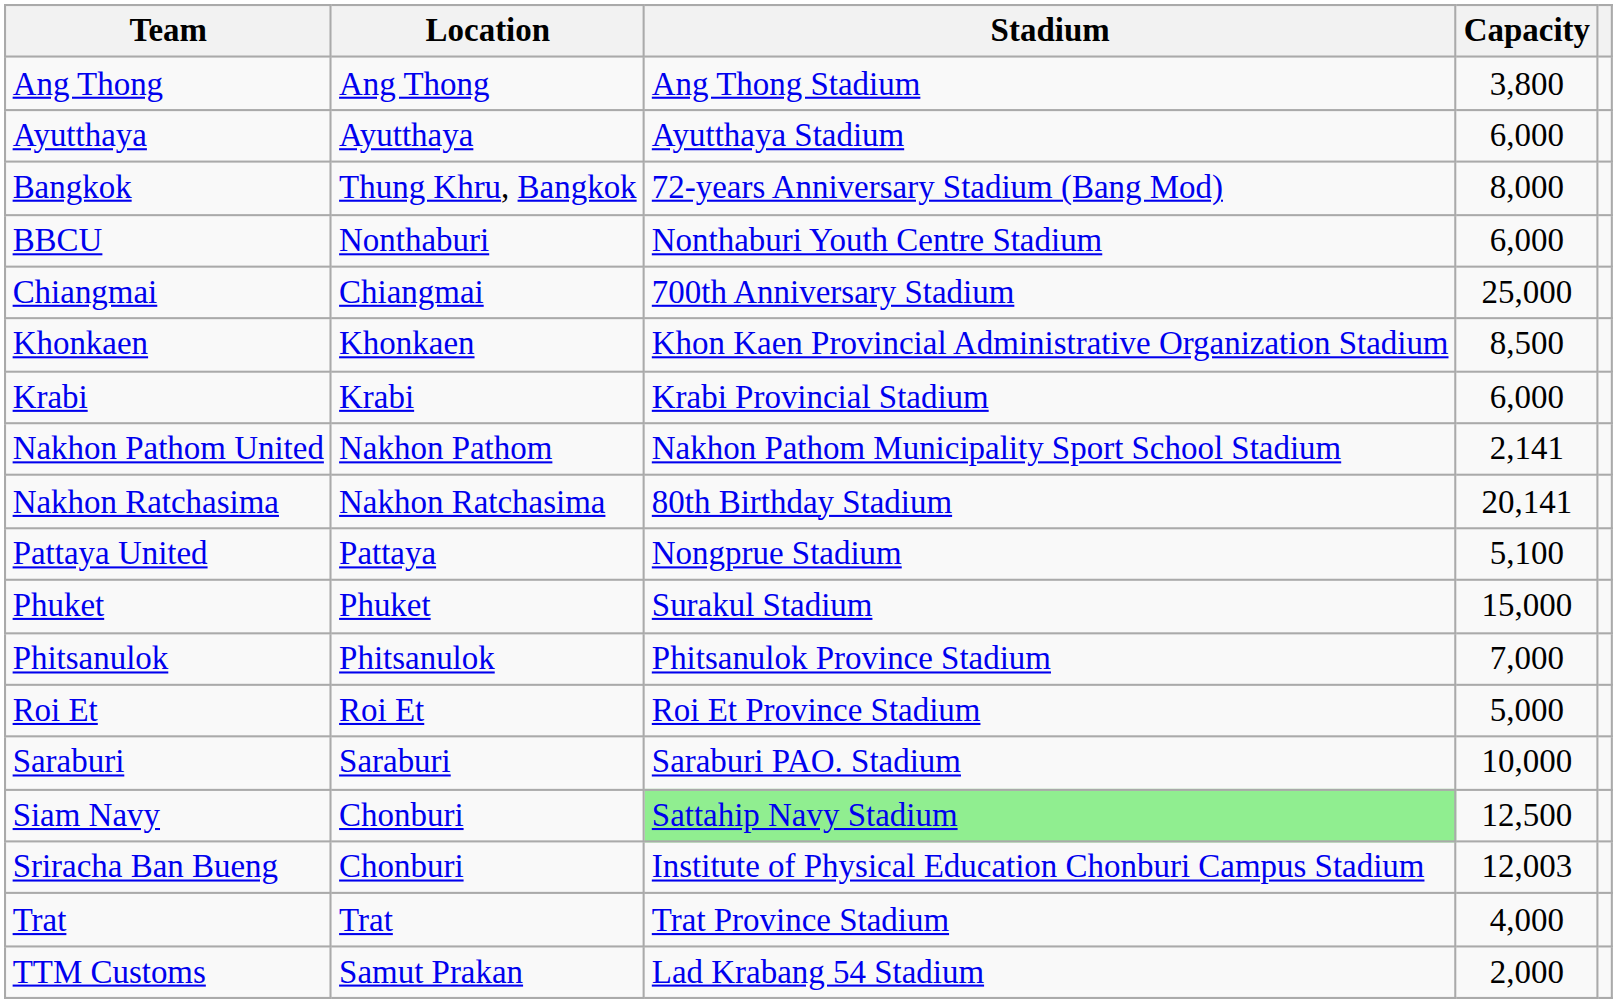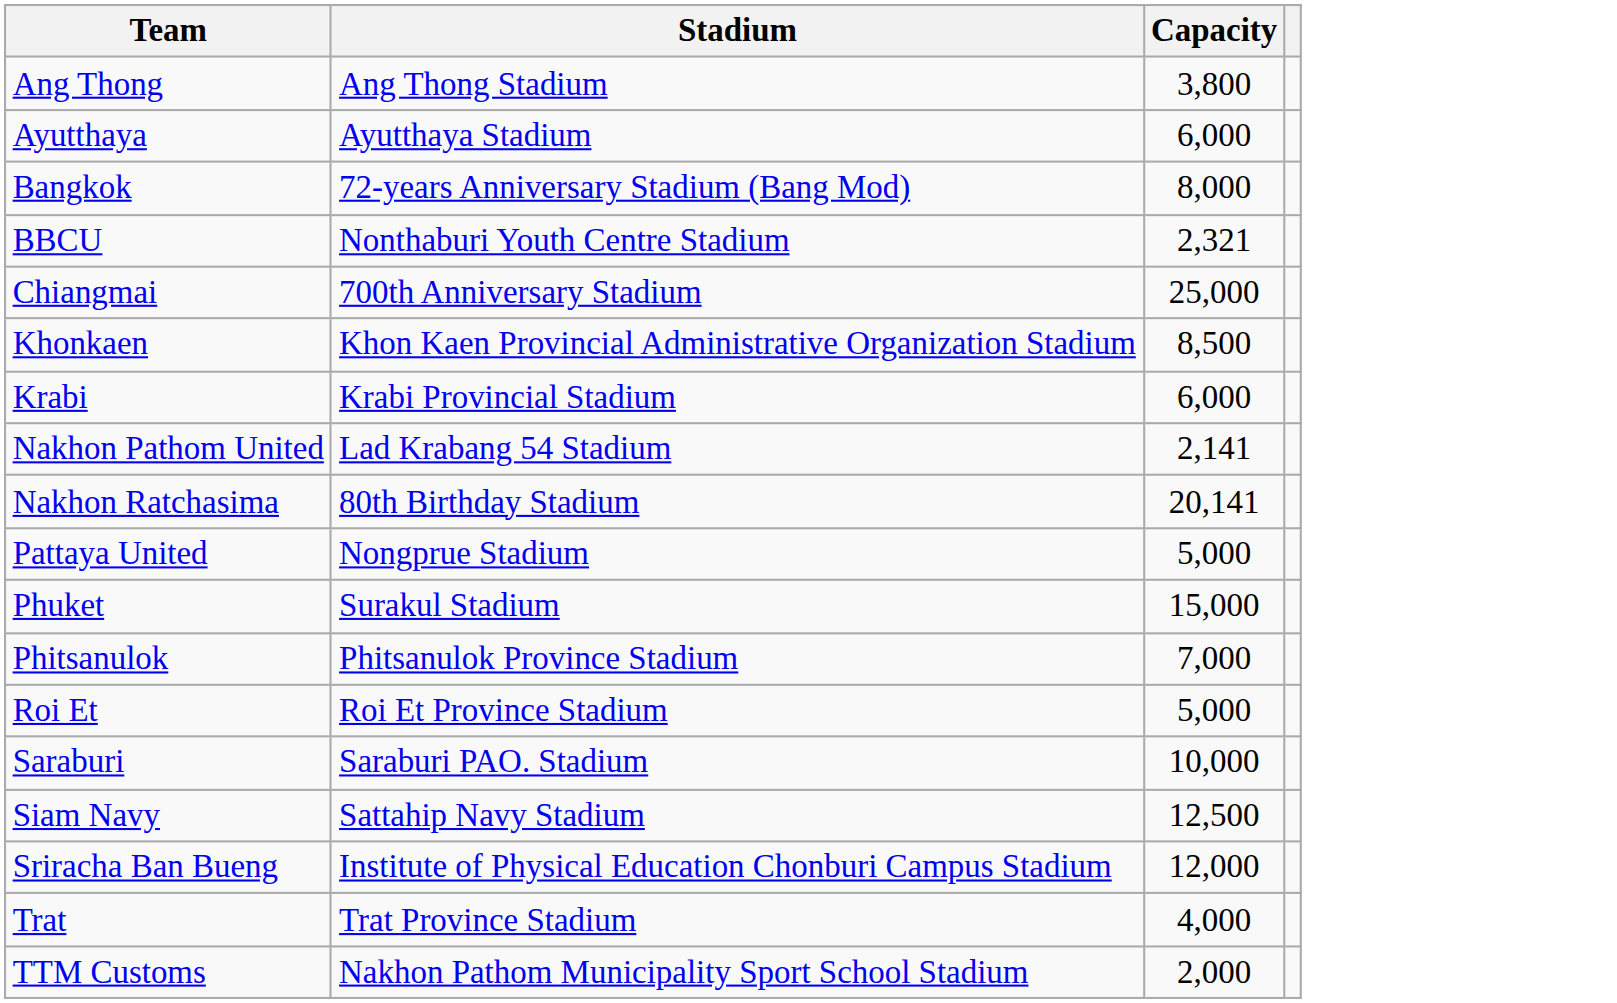- column: Location | Ang Thong | Ayutthaya | Thung Khru, Bangkok | Nonthaburi | Chiangmai | Khonkaen | Krabi | Nakhon Pathom | Nakhon Ratchasima | Pattaya | Phuket | Phitsanulok | Roi Et | Saraburi | Chonburi | Chonburi | Trat | Samut Prakan
BBCU | Capacity: 6,000 -> 2,321
Nakhon Pathom United | Stadium: Nakhon Pathom Municipality Sport School Stadium -> Lad Krabang 54 Stadium
Pattaya United | Capacity: 5,100 -> 5,000
Siam Navy | Stadium: lightgreen background -> no background
Sriracha Ban Bueng | Capacity: 12,003 -> 12,000
TTM Customs | Stadium: Lad Krabang 54 Stadium -> Nakhon Pathom Municipality Sport School Stadium
